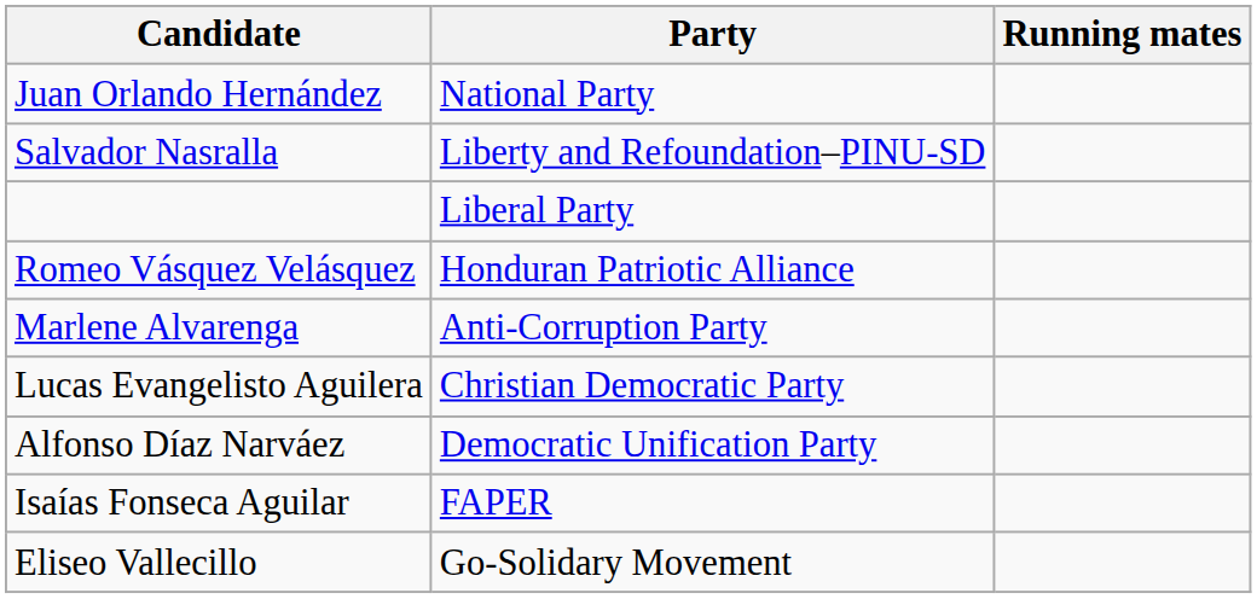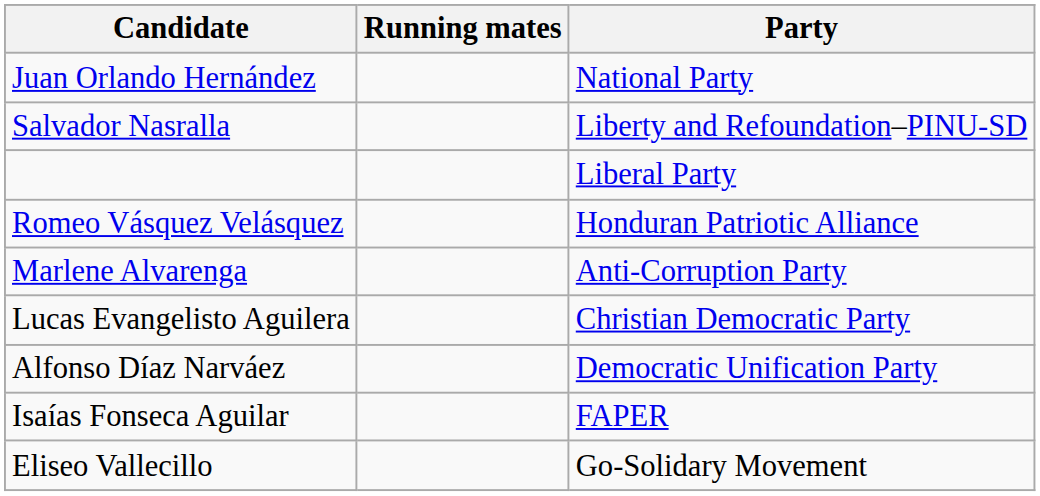columns swapped: Running mates <-> Party
